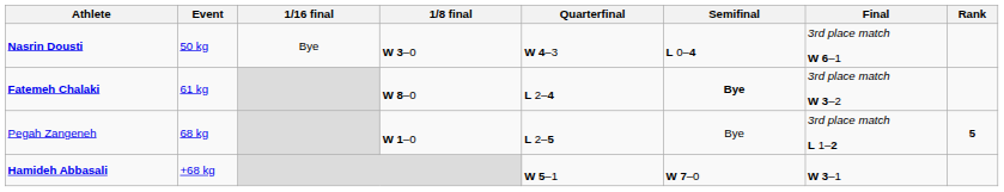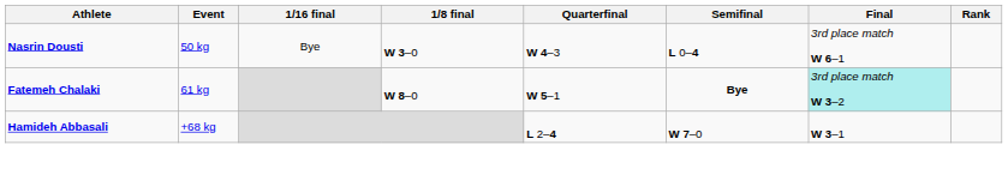Fatemeh Chalaki | Quarterfinal: L 2–4 -> W 5–1
Fatemeh Chalaki | Final: no background -> paleturquoise background
- row: Pegah Zangeneh | 68 kg | W 1–0 | L 2–5 | Bye | 3rd place match L 1–2 | 5
Hamideh Abbasali | Quarterfinal: W 5–1 -> L 2–4
